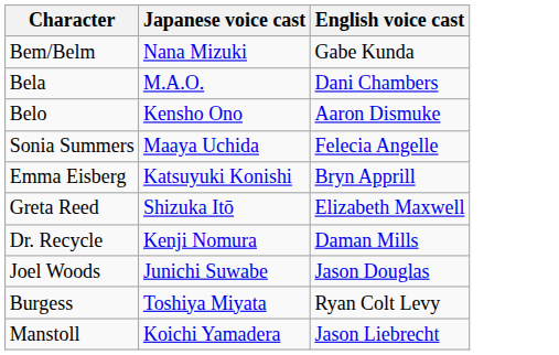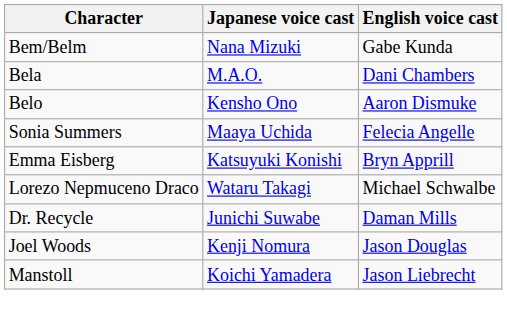- row: Greta Reed | Shizuka Itō | Elizabeth Maxwell
+ row: Lorezo Nepmuceno Draco | Wataru Takagi | Michael Schwalbe
Dr. Recycle | Japanese voice cast: Kenji Nomura -> Junichi Suwabe
Joel Woods | Japanese voice cast: Junichi Suwabe -> Kenji Nomura
- row: Burgess | Toshiya Miyata | Ryan Colt Levy
